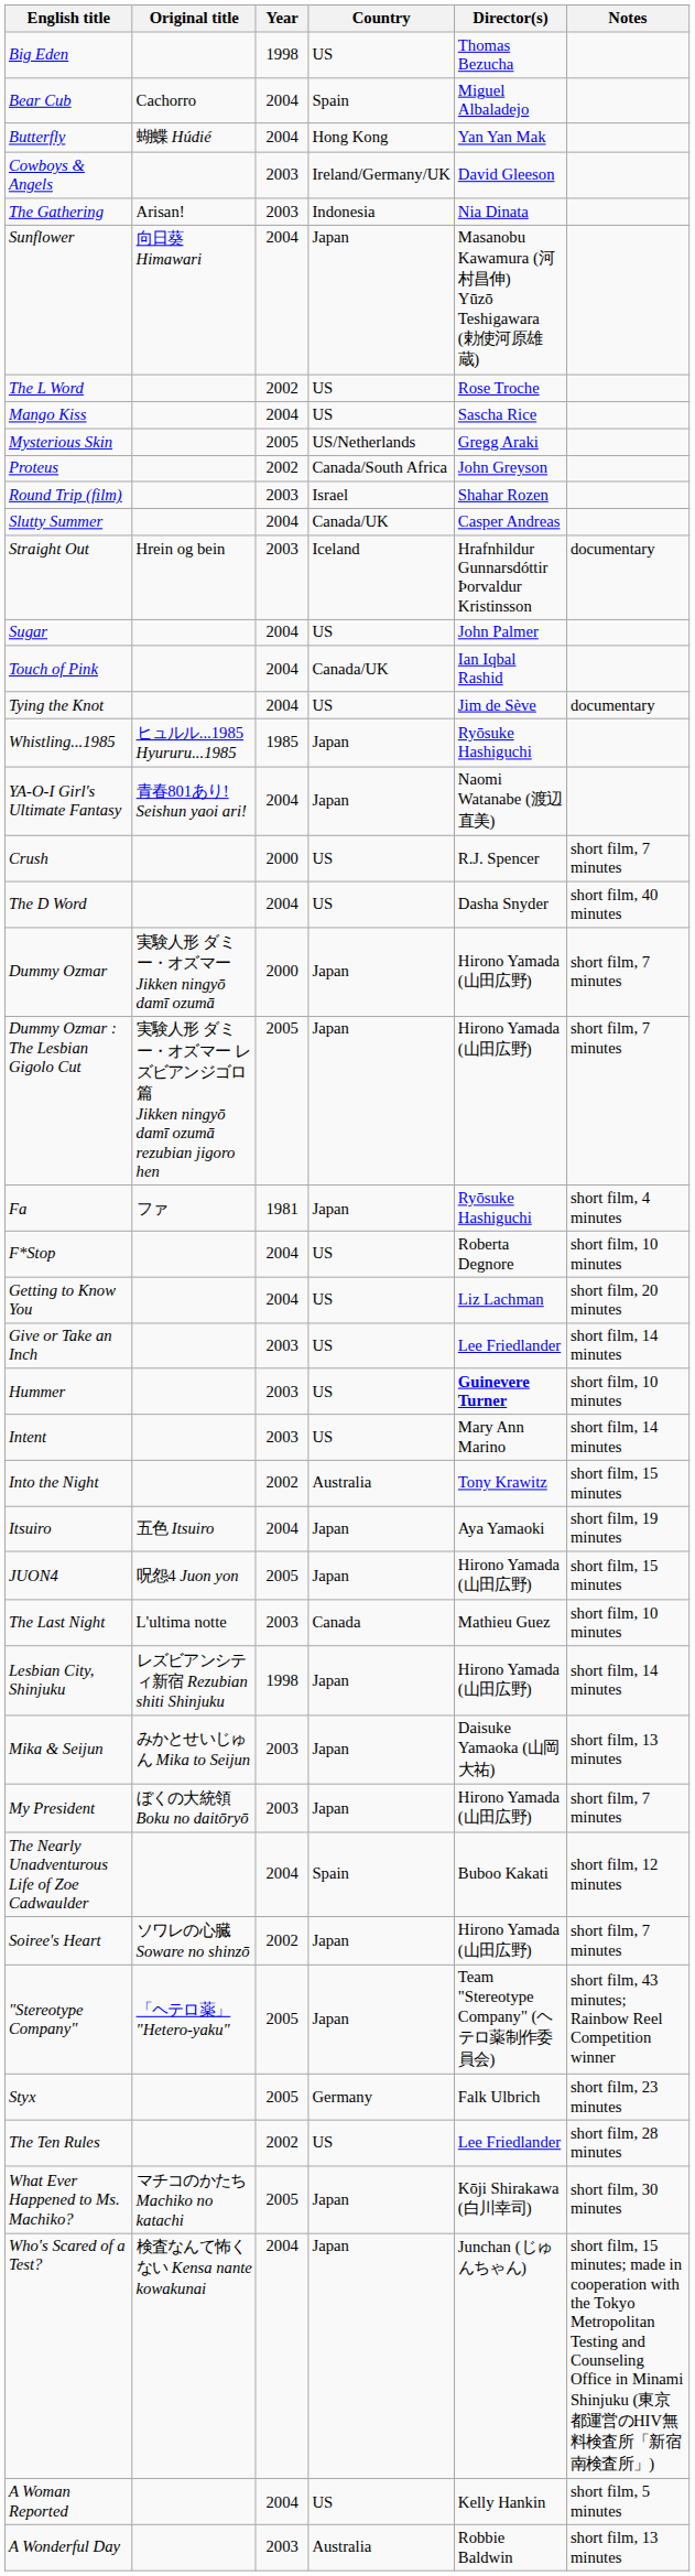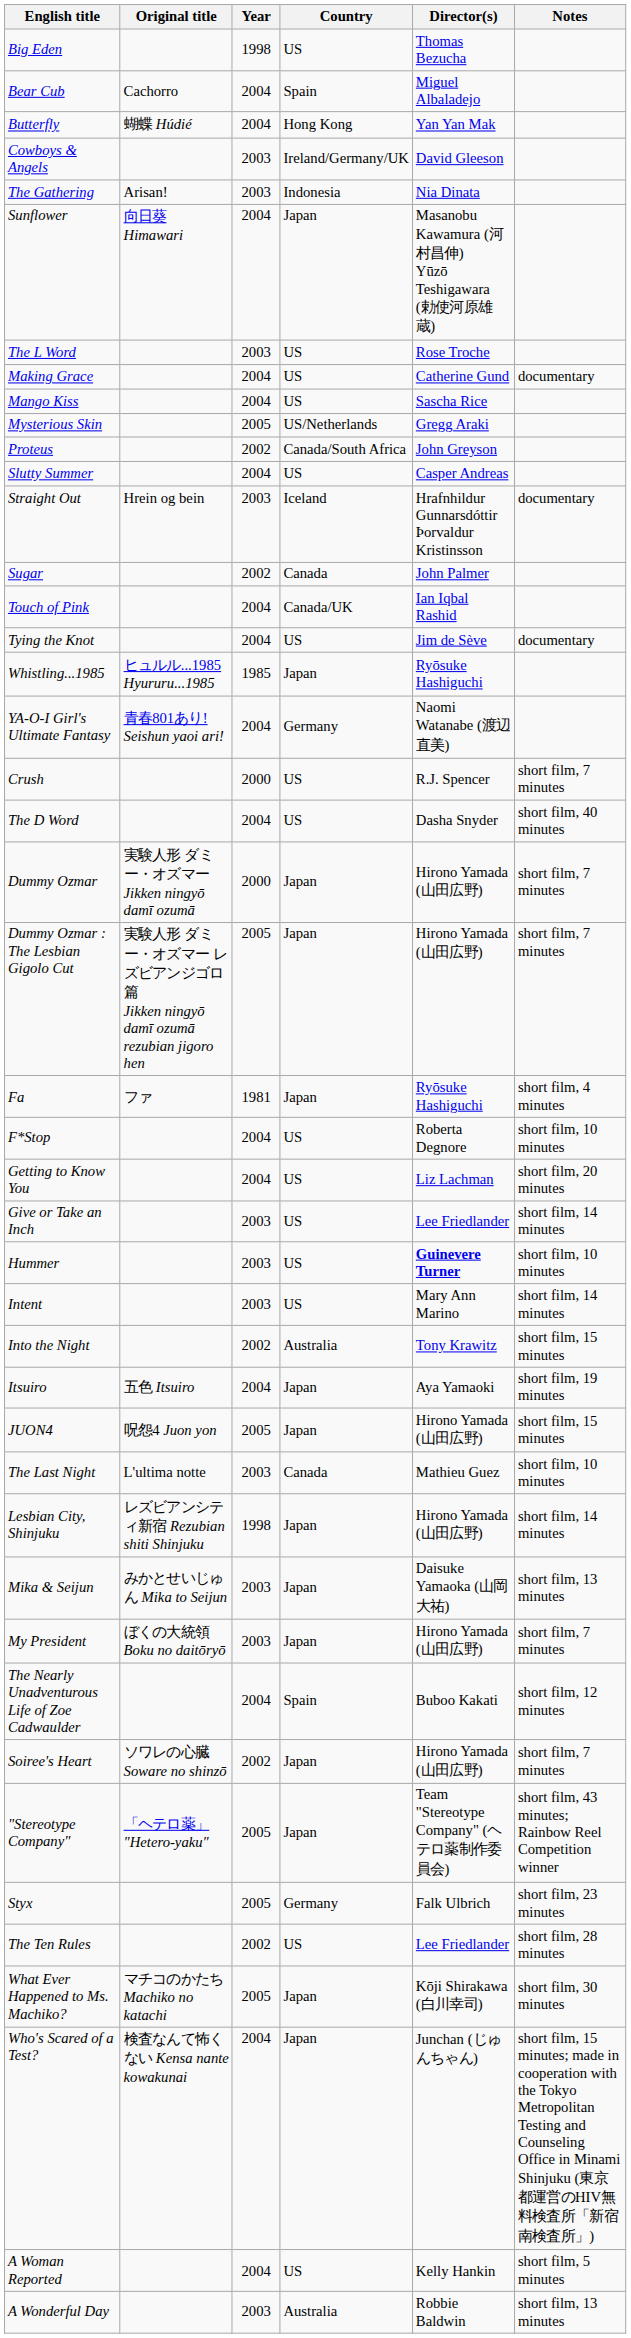The L Word | Year: 2002 -> 2003
+ row: Making Grace | 2004 | US | Catherine Gund | documentary
- row: Round Trip (film) | 2003 | Israel | Shahar Rozen
Slutty Summer | Country: Canada/UK -> US
Sugar | Year: 2004 -> 2002
Sugar | Country: US -> Canada
YA-O-I Girl's Ultimate Fantasy | Country: Japan -> Germany
